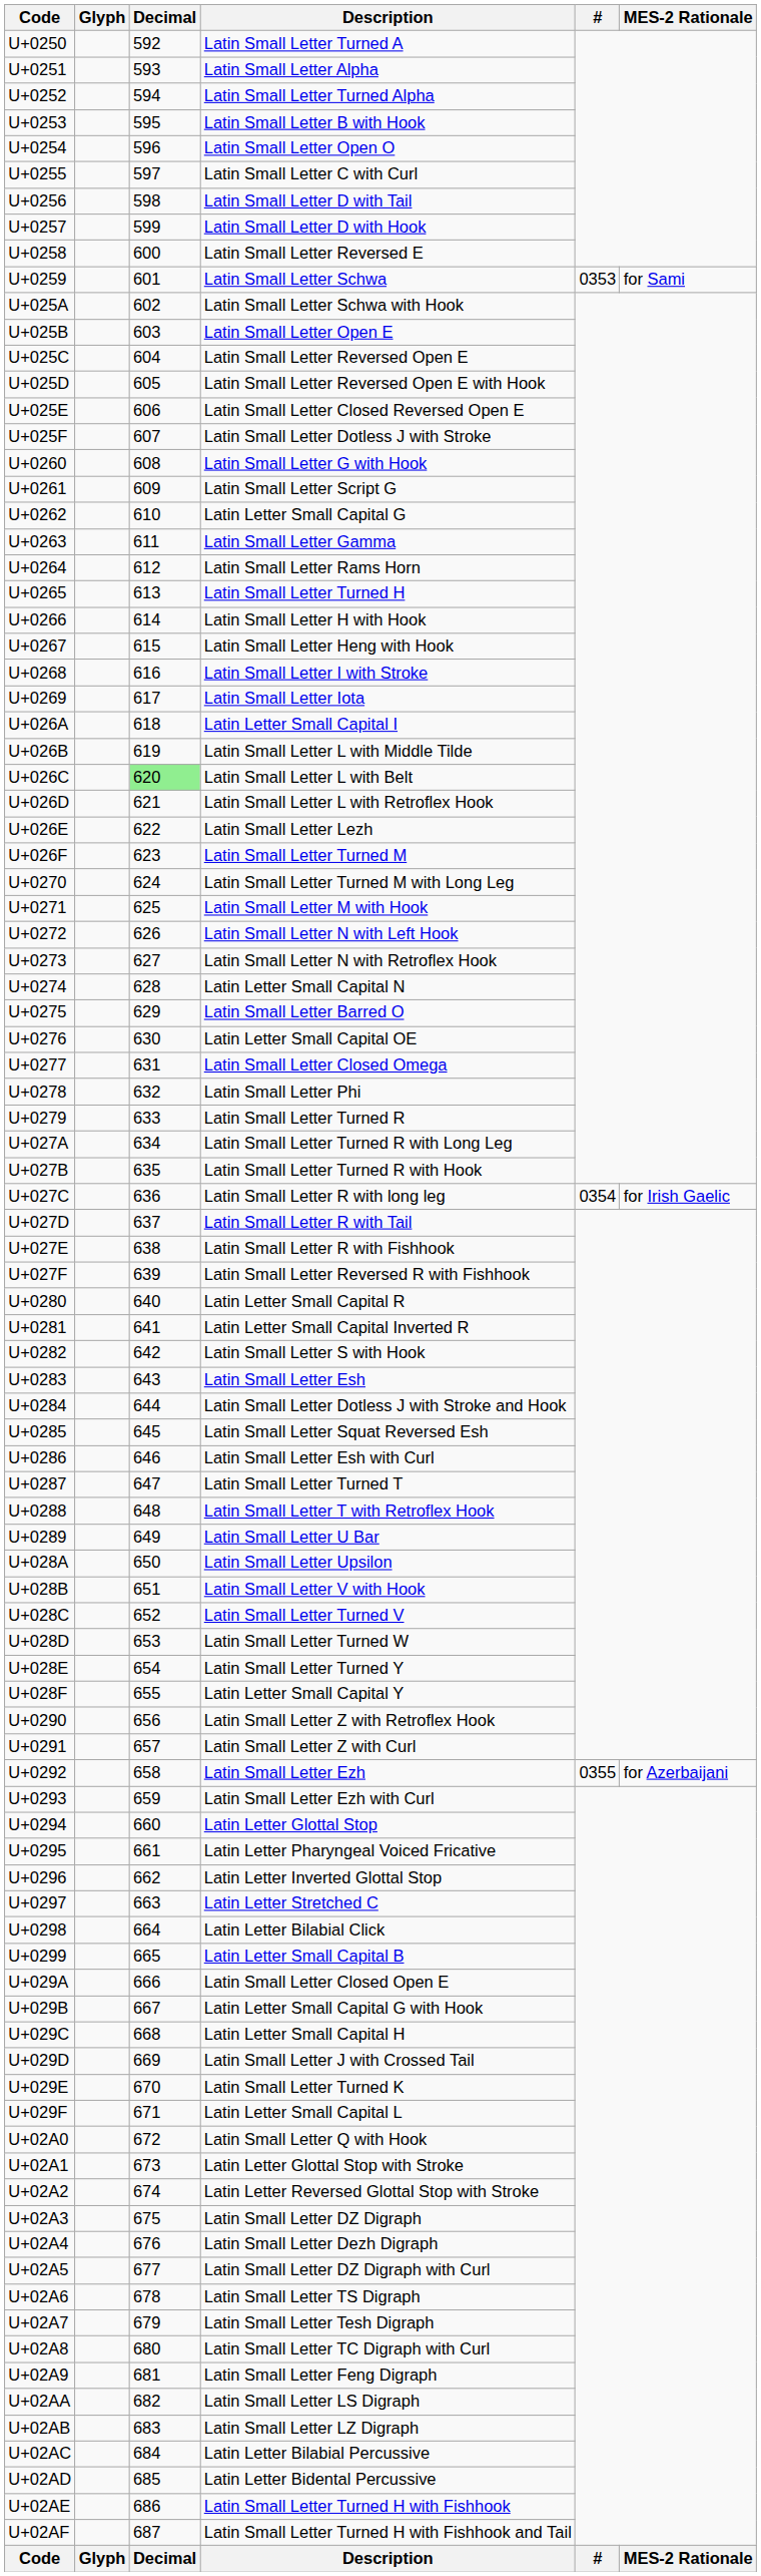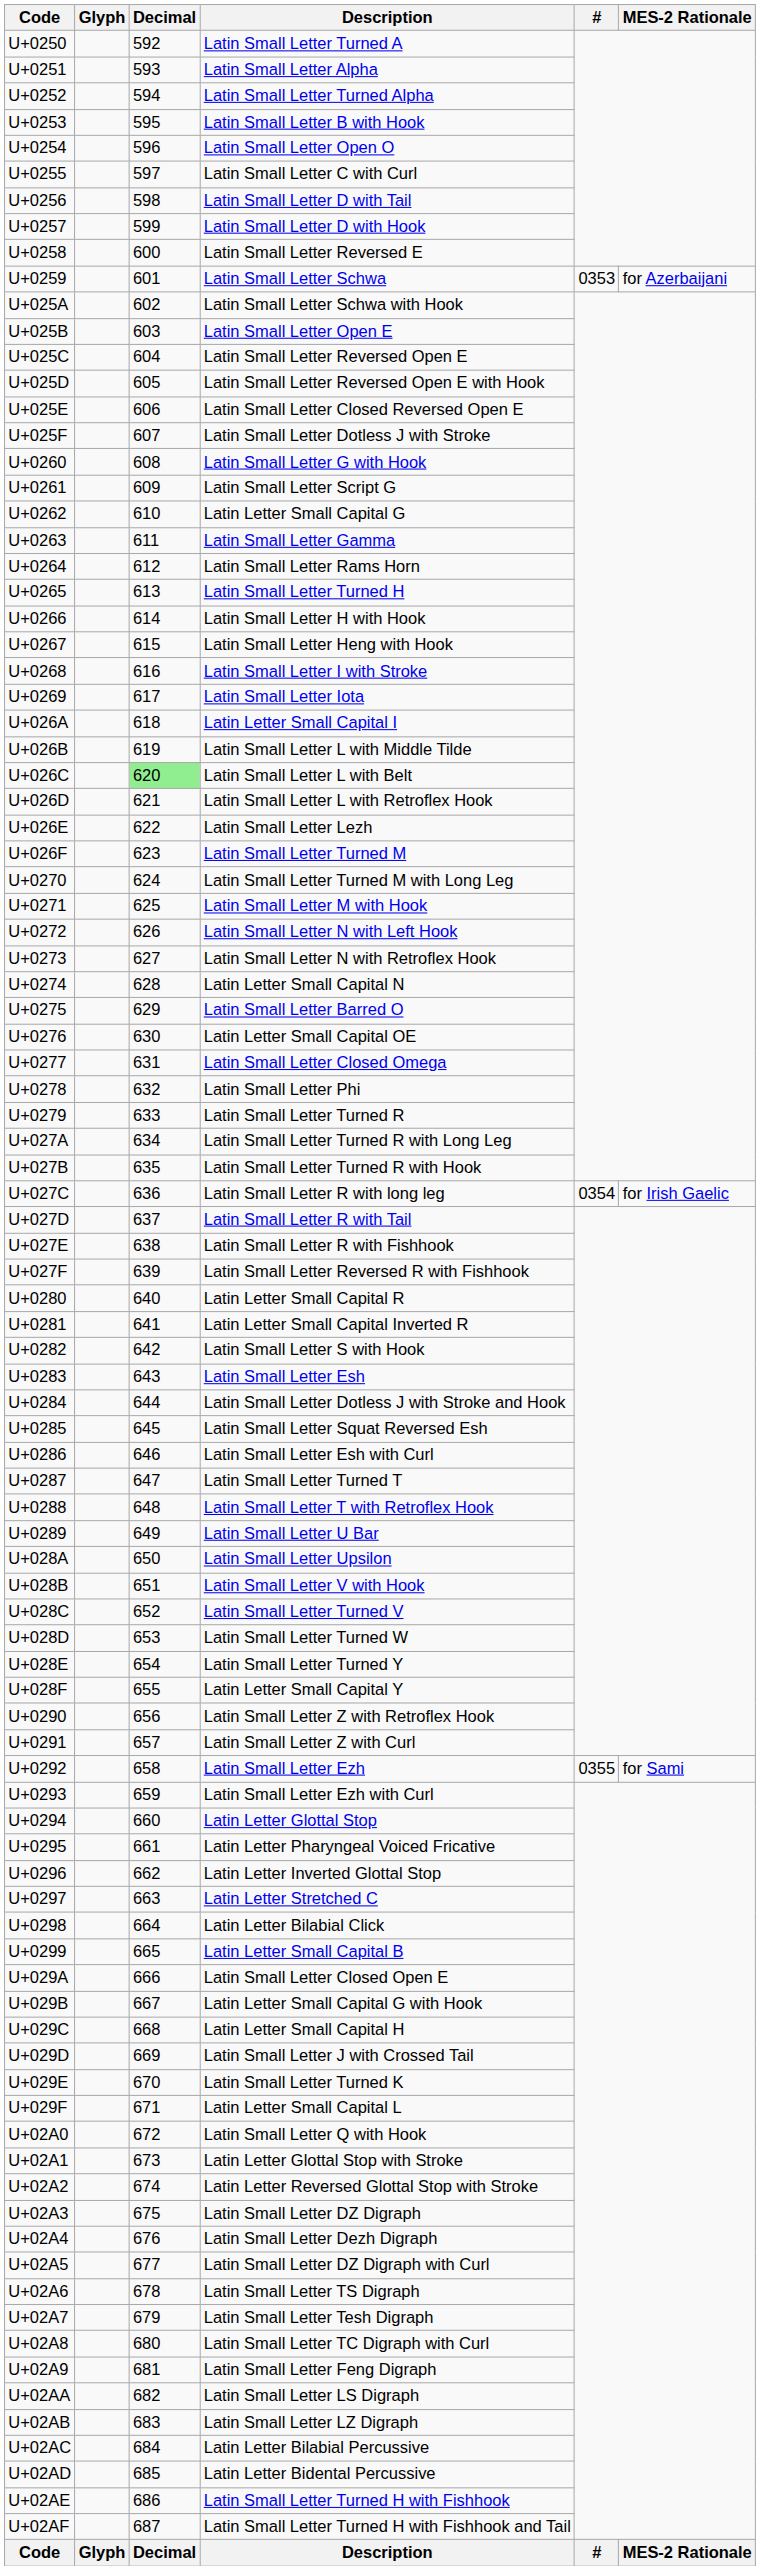Latin Small Letter Schwa | MES-2 Rationale: for Sami -> for Azerbaijani
Latin Small Letter Ezh | MES-2 Rationale: for Azerbaijani -> for Sami
